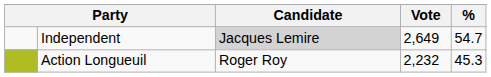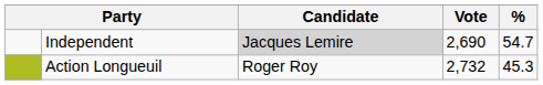Independent | Vote: 2,649 -> 2,690
Action Longueuil | Vote: 2,232 -> 2,732
